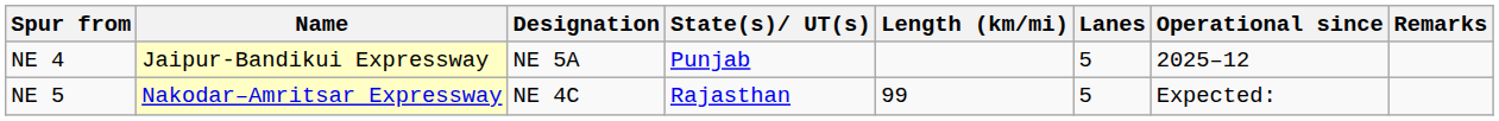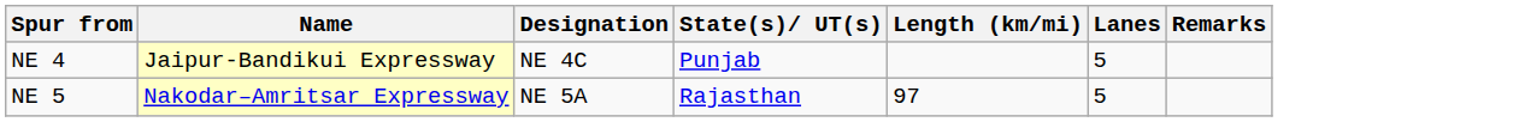- column: Operational since | 2025–12 | Expected:
NE 4 | Designation: NE 5A -> NE 4C
NE 5 | Designation: NE 4C -> NE 5A
NE 5 | Length (km/mi): 99 -> 97
